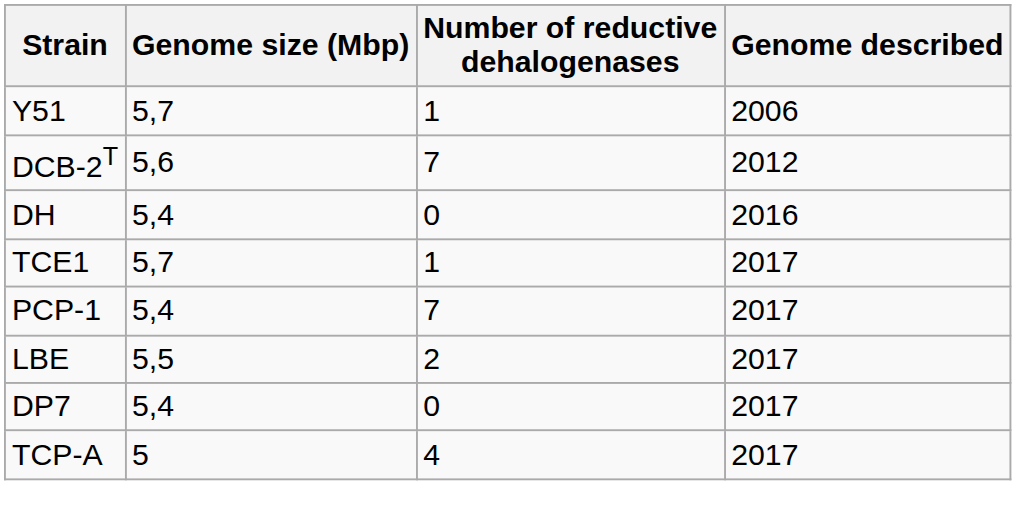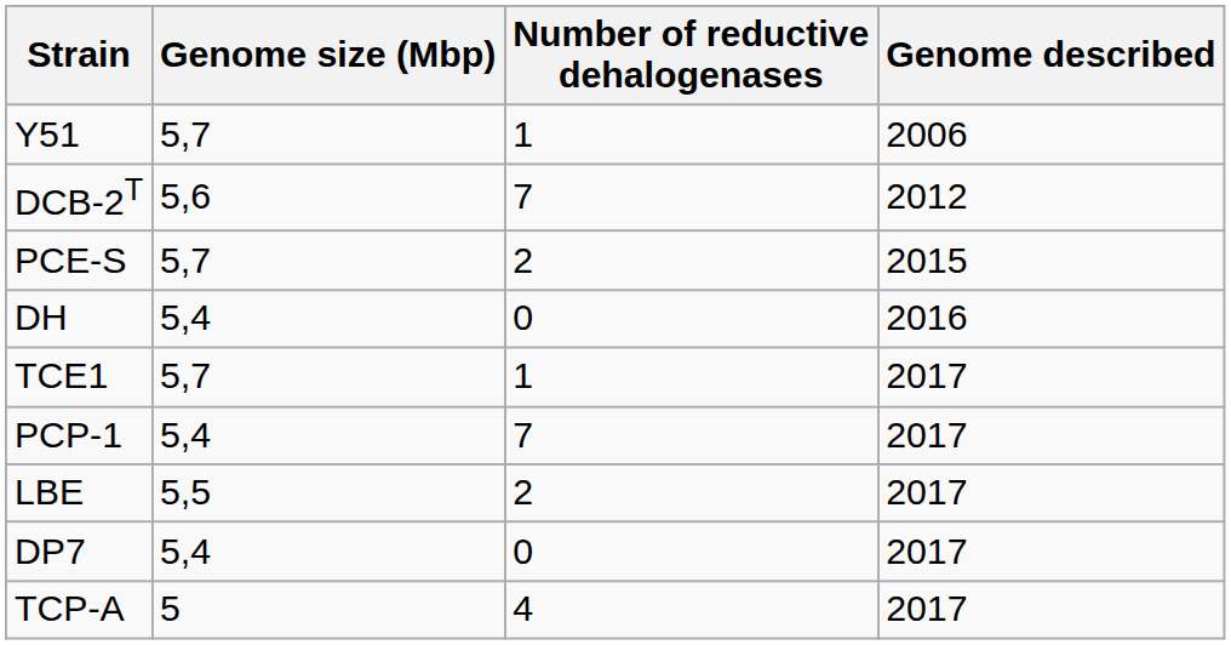+ row: PCE-S | 5,7 | 2 | 2015
